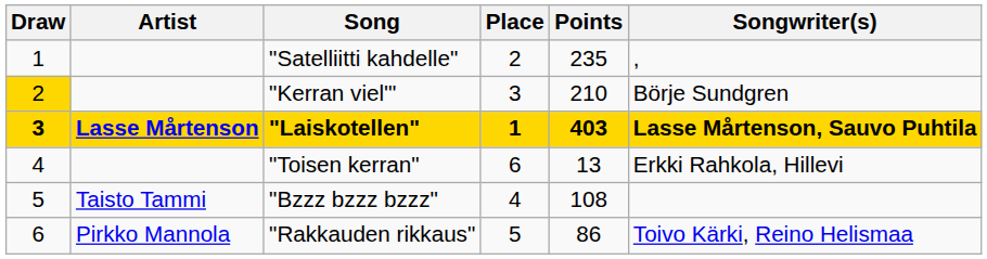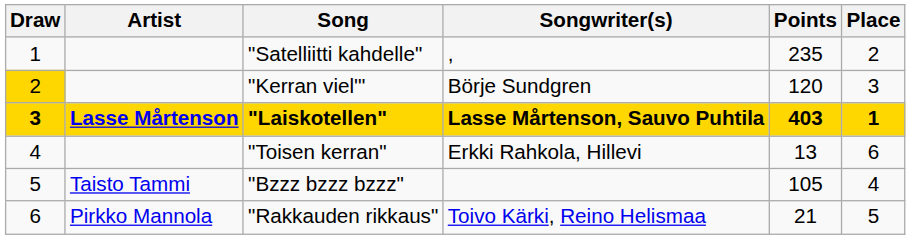columns swapped: Songwriter(s) <-> Place
"Kerran viel'" | Points: 210 -> 120
"Bzzz bzzz bzzz" | Points: 108 -> 105
"Rakkauden rikkaus" | Points: 86 -> 21
